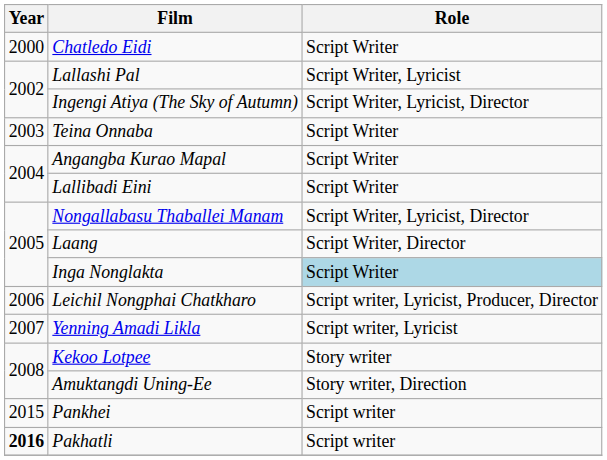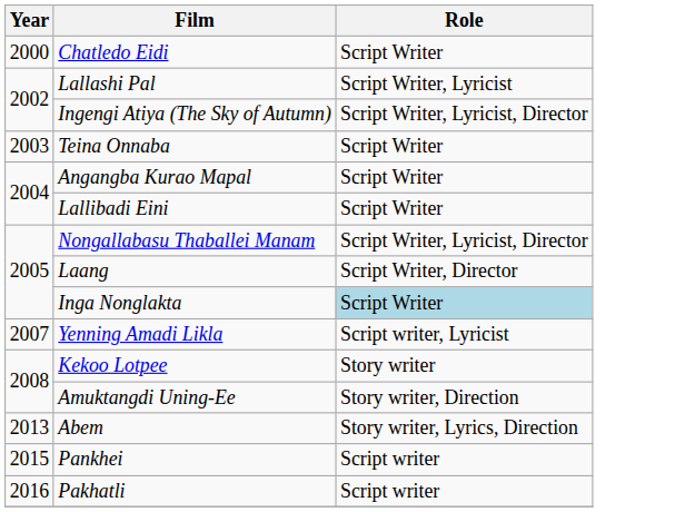- row: 2006 | Leichil Nongphai Chatkharo | Script writer, Lyricist, Producer, Director
+ row: 2013 | Abem | Story writer, Lyrics, Direction
Pakhatli | Year: bold -> normal
